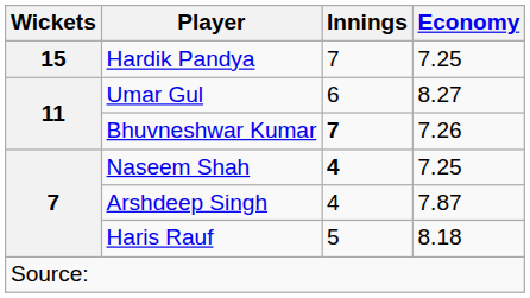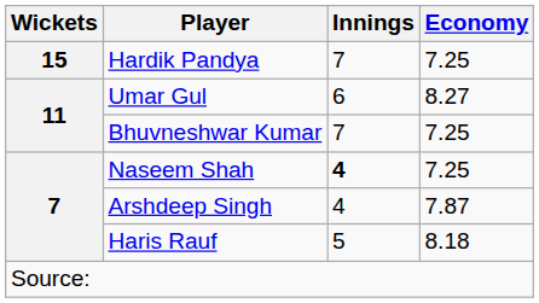Bhuvneshwar Kumar | Innings: bold -> normal
Bhuvneshwar Kumar | Economy: 7.26 -> 7.25
